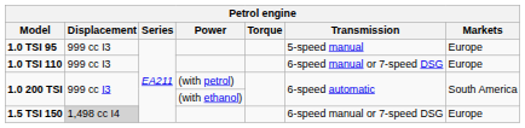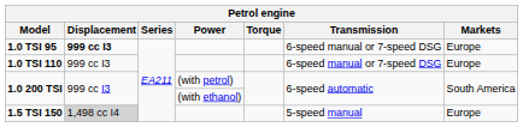1.0 TSI 95 | Displacement: normal -> bold
1.0 TSI 95 | Transmission: 5-speed manual -> 6-speed manual or 7-speed DSG
1.5 TSI 150 | Transmission: 6-speed manual or 7-speed DSG -> 5-speed manual
